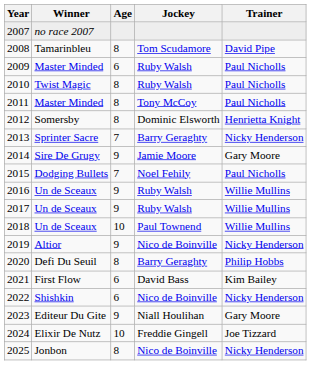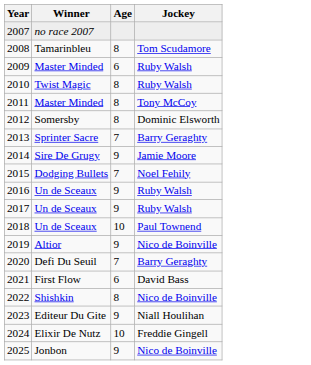- column: Trainer | David Pipe | Paul Nicholls | Paul Nicholls | Paul Nicholls | Henrietta Knight | Nicky Henderson | Gary Moore | Paul Nicholls | Willie Mullins | Willie Mullins | Willie Mullins | Nicky Henderson | Philip Hobbs | Kim Bailey | Nicky Henderson | Gary Moore | Joe Tizzard | Nicky Henderson
2020 | Age: 8 -> 7
2022 | Age: 6 -> 8
2025 | Age: 8 -> 9
